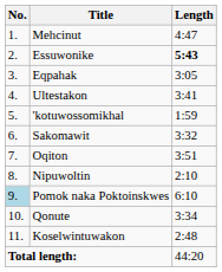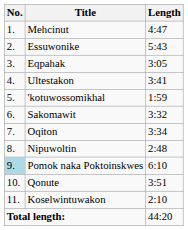Essuwonike | Length: bold -> normal
Oqiton | Length: 3:51 -> 3:34
Nipuwoltin | Length: 2:10 -> 2:48
Qonute | Length: 3:34 -> 3:51
Koselwintuwakon | Length: 2:48 -> 2:10
